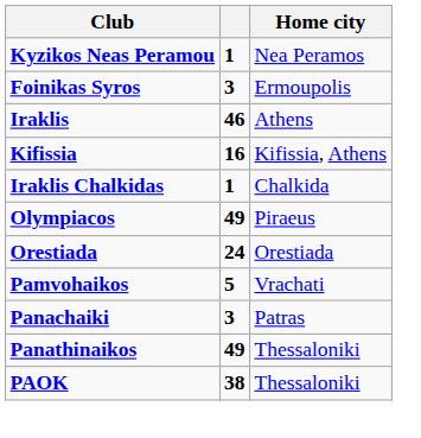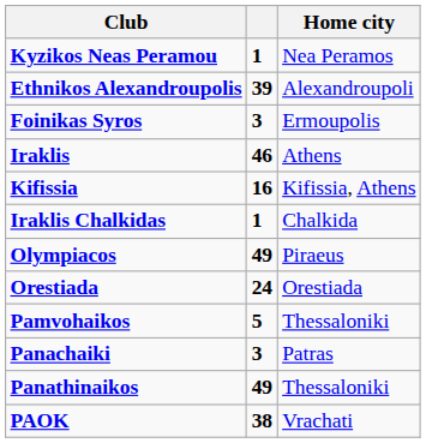+ row: Ethnikos Alexandroupolis | 39 | Alexandroupoli
Pamvohaikos | Home city: Vrachati -> Thessaloniki
PAOK | Home city: Thessaloniki -> Vrachati
